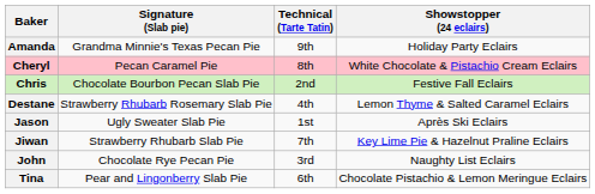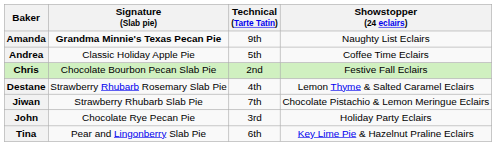Amanda | Signature (Slab pie): normal -> bold
Amanda | Showstopper (24 eclairs): Holiday Party Eclairs -> Naughty List Eclairs
+ row: Andrea | Classic Holiday Apple Pie | 5th | Coffee Time Eclairs
- row: Cheryl | Pecan Caramel Pie | 8th | White Chocolate & Pistachio Cream Eclairs
- row: Jason | Ugly Sweater Slab Pie | 1st | Après Ski Eclairs
Jiwan | Showstopper (24 eclairs): Key Lime Pie & Hazelnut Praline Eclairs -> Chocolate Pistachio & Lemon Meringue Eclairs
John | Showstopper (24 eclairs): Naughty List Eclairs -> Holiday Party Eclairs
Tina | Showstopper (24 eclairs): Chocolate Pistachio & Lemon Meringue Eclairs -> Key Lime Pie & Hazelnut Praline Eclairs
